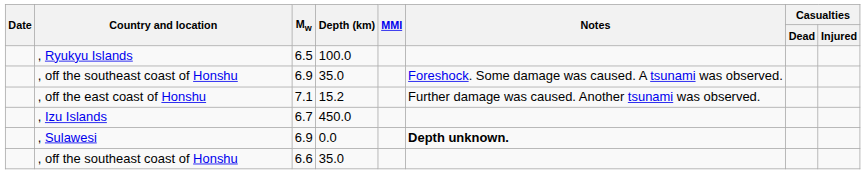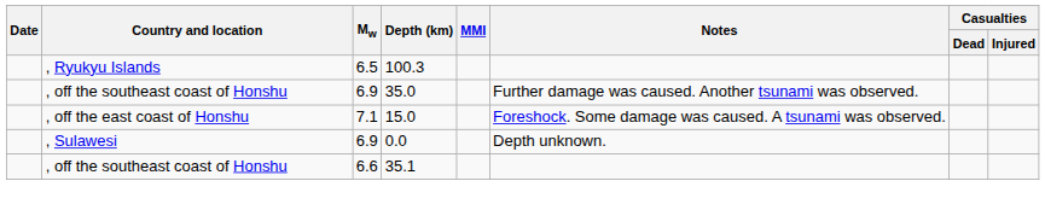, Ryukyu Islands | Depth (km): 100.0 -> 100.3
, off the southeast coast of Honshu / 6.9 | Notes: Foreshock. Some damage was caused. A tsunami was observed. -> Further damage was caused. Another tsunami was observed.
, off the east coast of Honshu | Depth (km): 15.2 -> 15.0
, off the east coast of Honshu | Notes: Further damage was caused. Another tsunami was observed. -> Foreshock. Some damage was caused. A tsunami was observed.
- row: , Izu Islands | 6.7 | 450.0
, Sulawesi | Notes: bold -> normal
, off the southeast coast of Honshu / 6.6 | Depth (km): 35.0 -> 35.1
